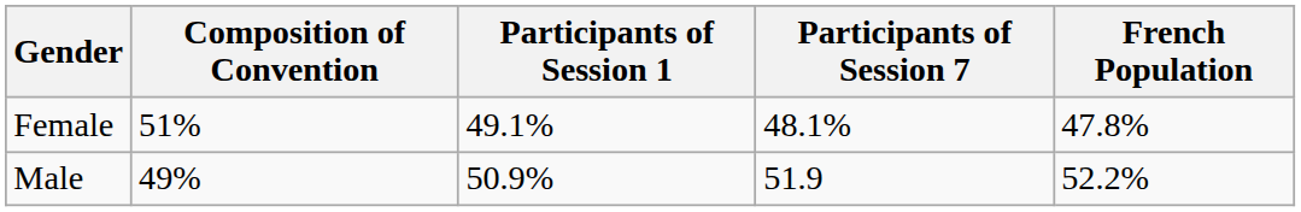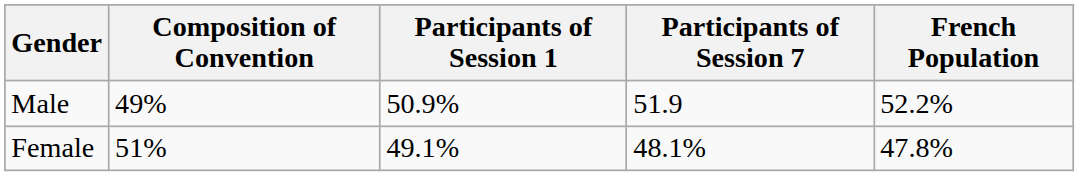rows swapped: Female <-> Male
